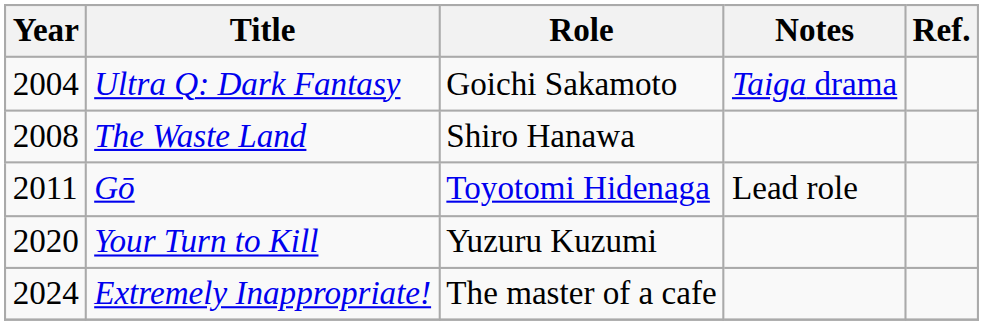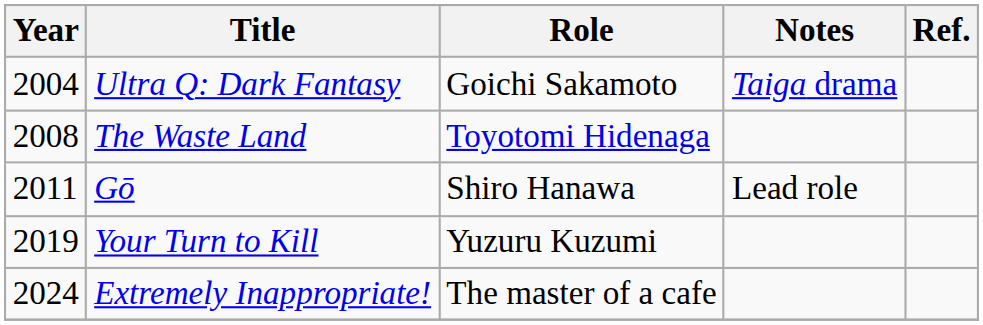The Waste Land | Role: Shiro Hanawa -> Toyotomi Hidenaga
Gō | Role: Toyotomi Hidenaga -> Shiro Hanawa
Your Turn to Kill | Year: 2020 -> 2019
